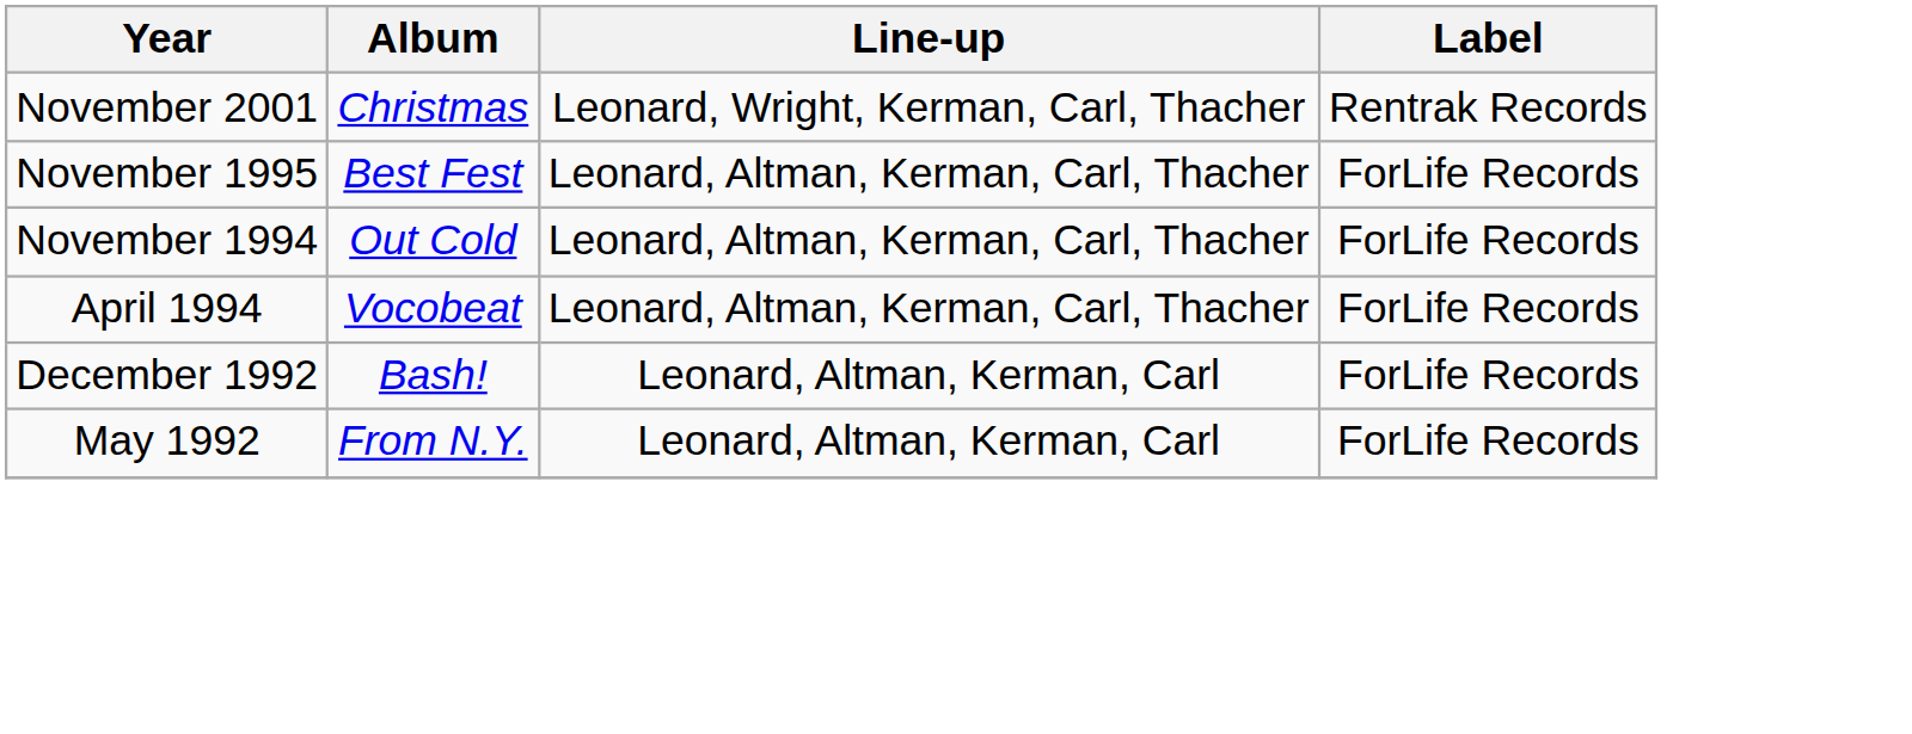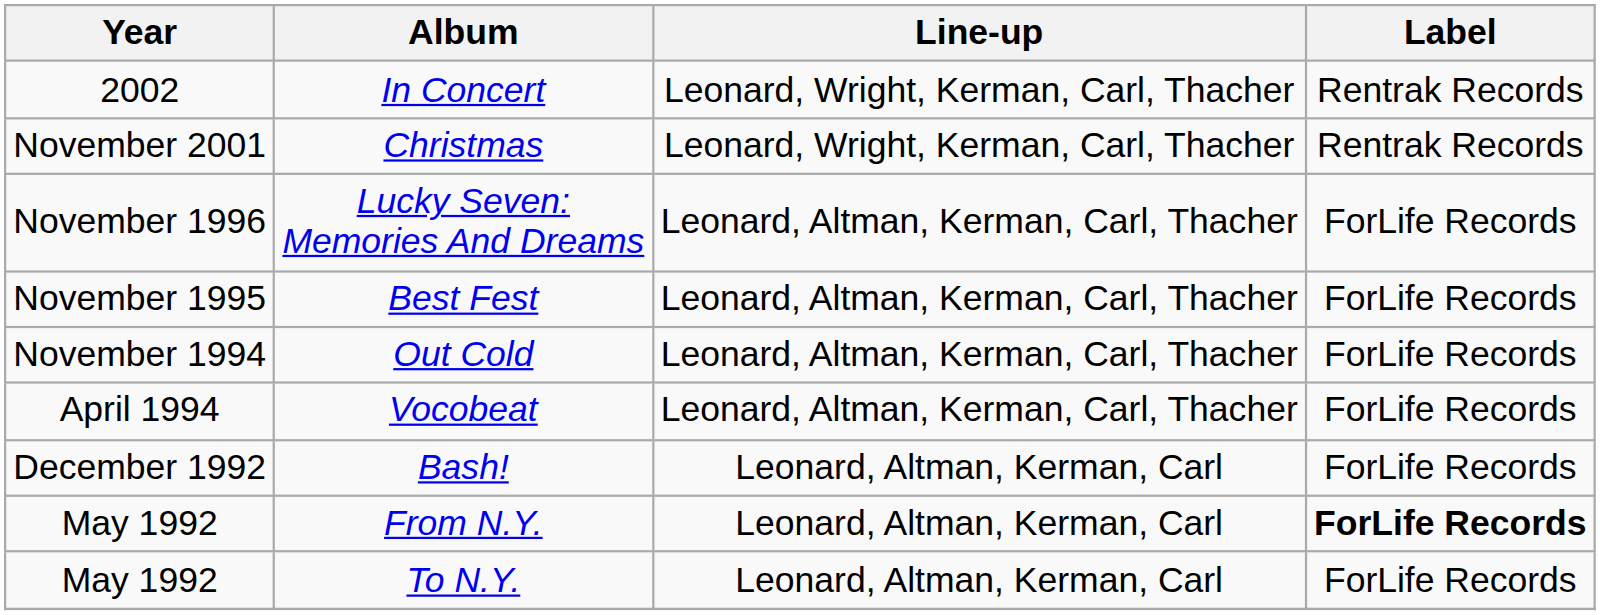+ row: 2002 | In Concert | Leonard, Wright, Kerman, Carl, Thacher | Rentrak Records
+ row: November 1996 | Lucky Seven: Memories And Dreams | Leonard, Altman, Kerman, Carl, Thacher | ForLife Records
From N.Y. | Label: normal -> bold
+ row: May 1992 | To N.Y. | Leonard, Altman, Kerman, Carl | ForLife Records
